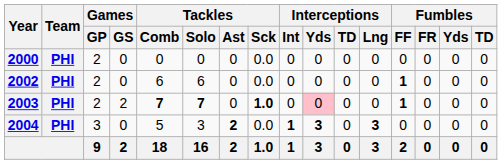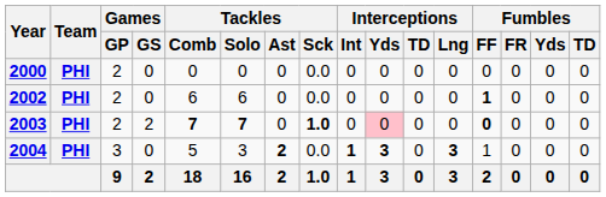2003 | Fumbles / FF: 1 -> 0
2004 | Fumbles / FF: 0 -> 1
